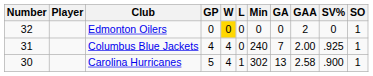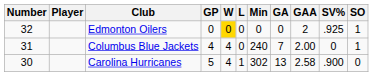Edmonton Oilers | SV%: 0 -> .925
Columbus Blue Jackets | SV%: .925 -> 0
Carolina Hurricanes | SO: 1 -> 0
